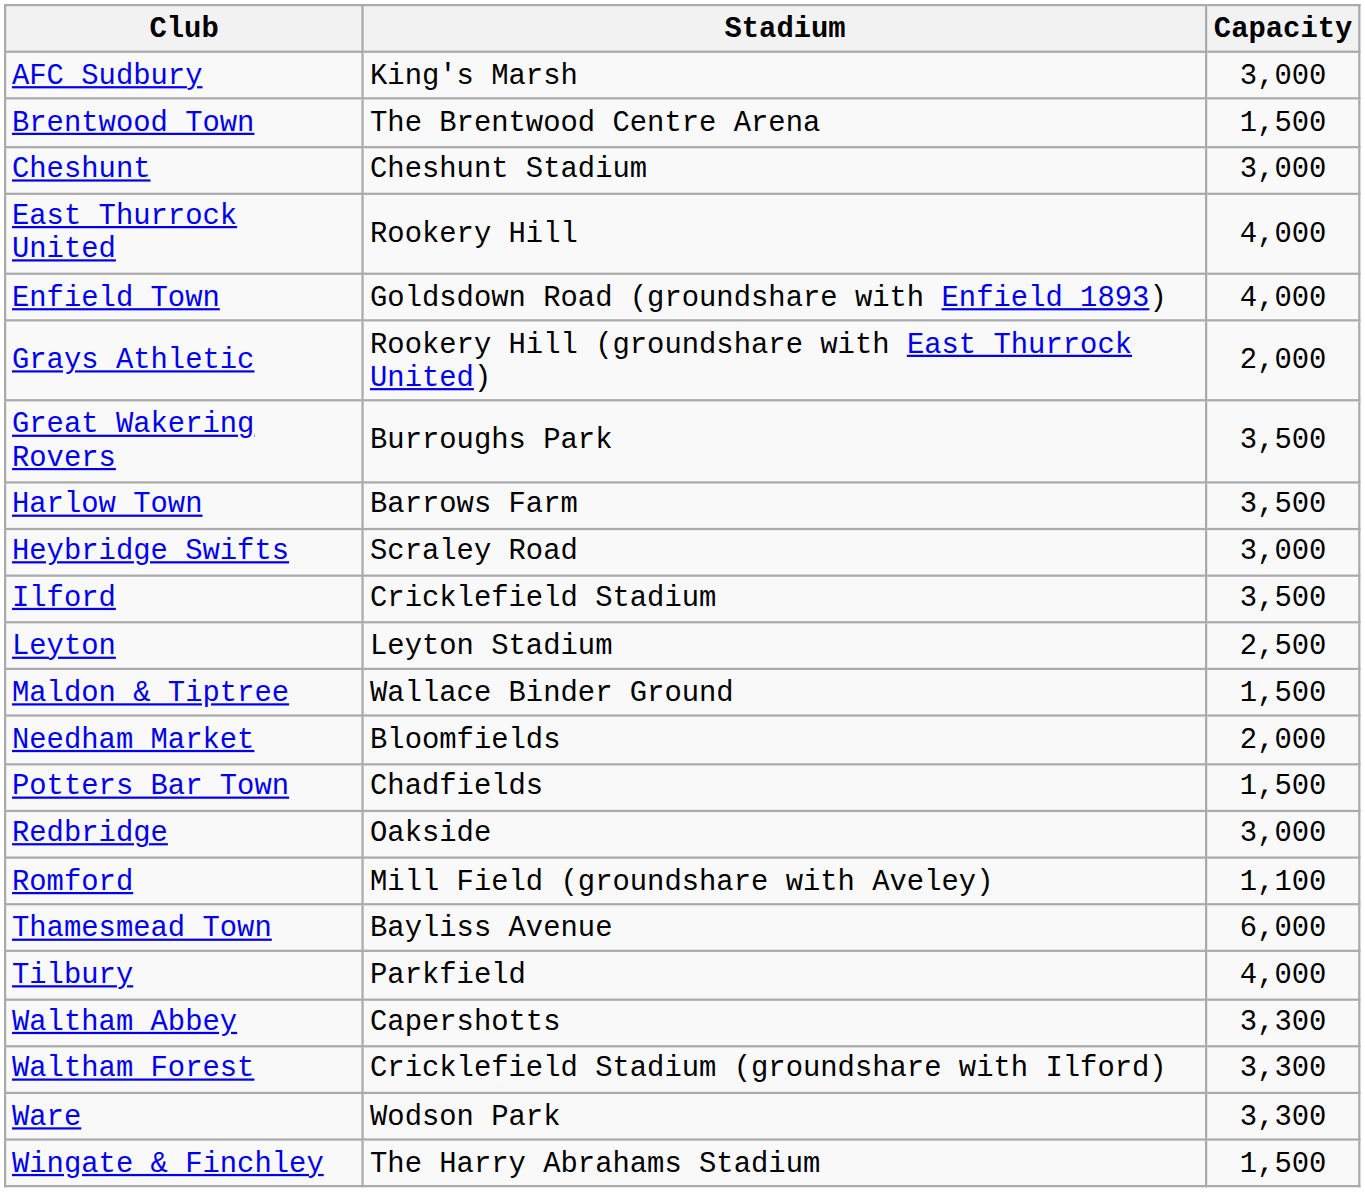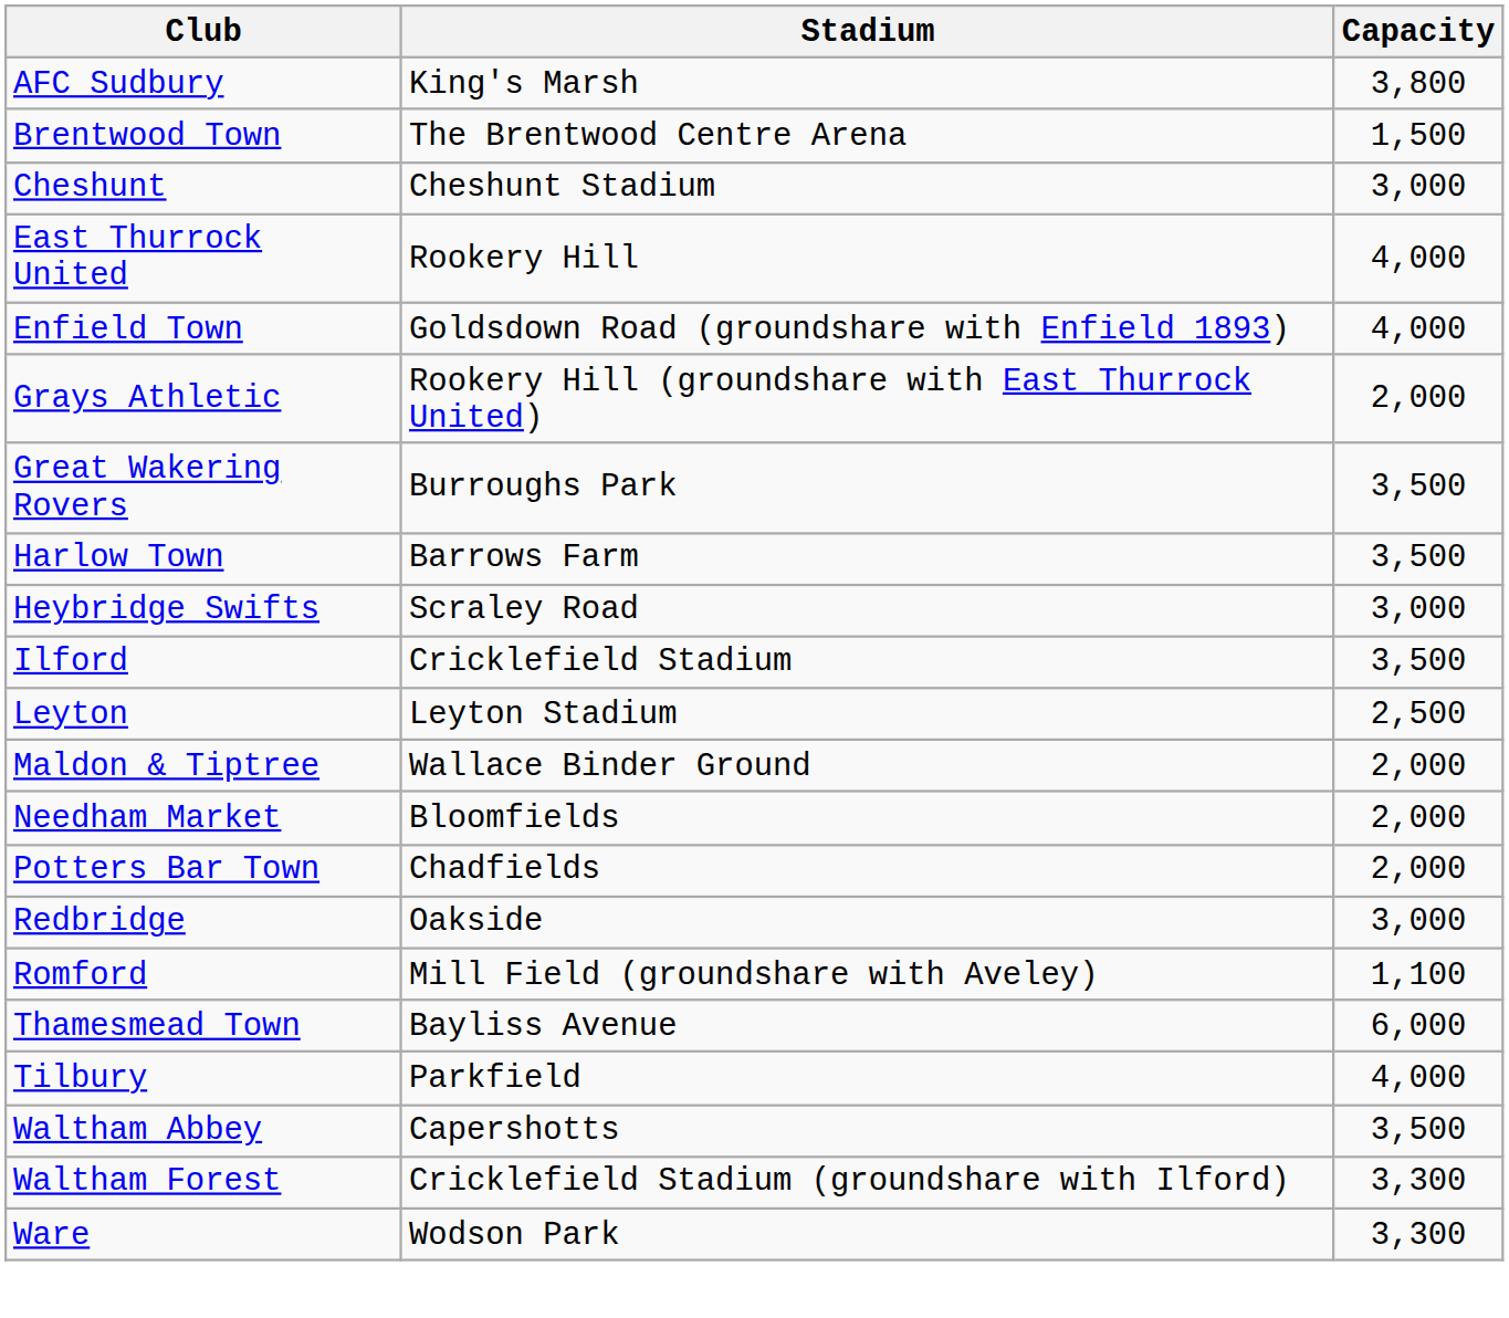AFC Sudbury | Capacity: 3,000 -> 3,800
Maldon & Tiptree | Capacity: 1,500 -> 2,000
Potters Bar Town | Capacity: 1,500 -> 2,000
Waltham Abbey | Capacity: 3,300 -> 3,500
- row: Wingate & Finchley | The Harry Abrahams Stadium | 1,500
